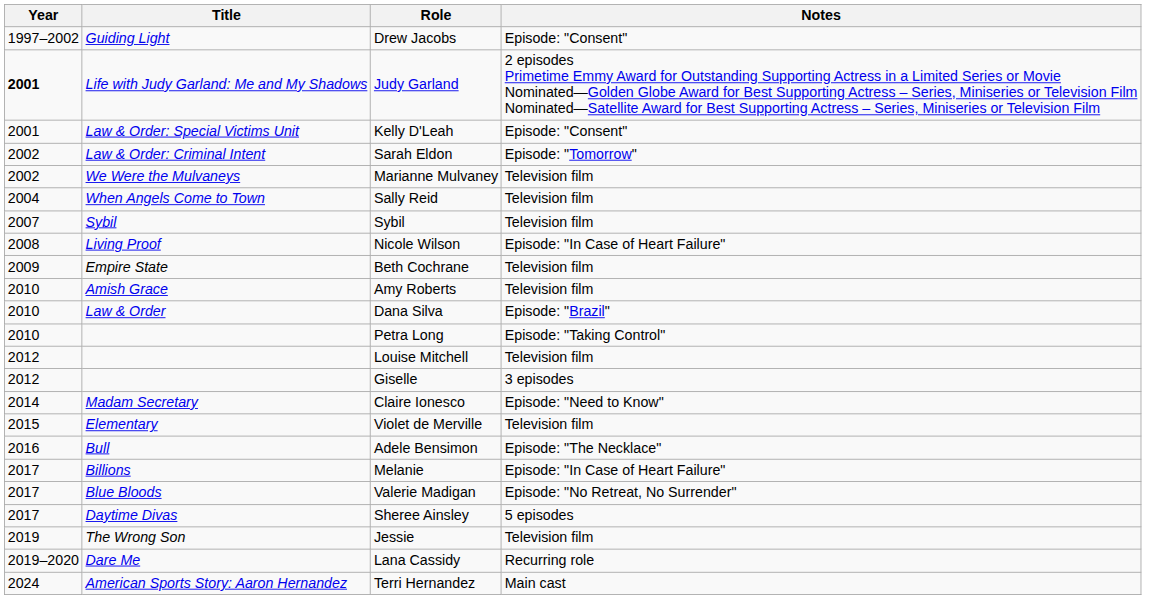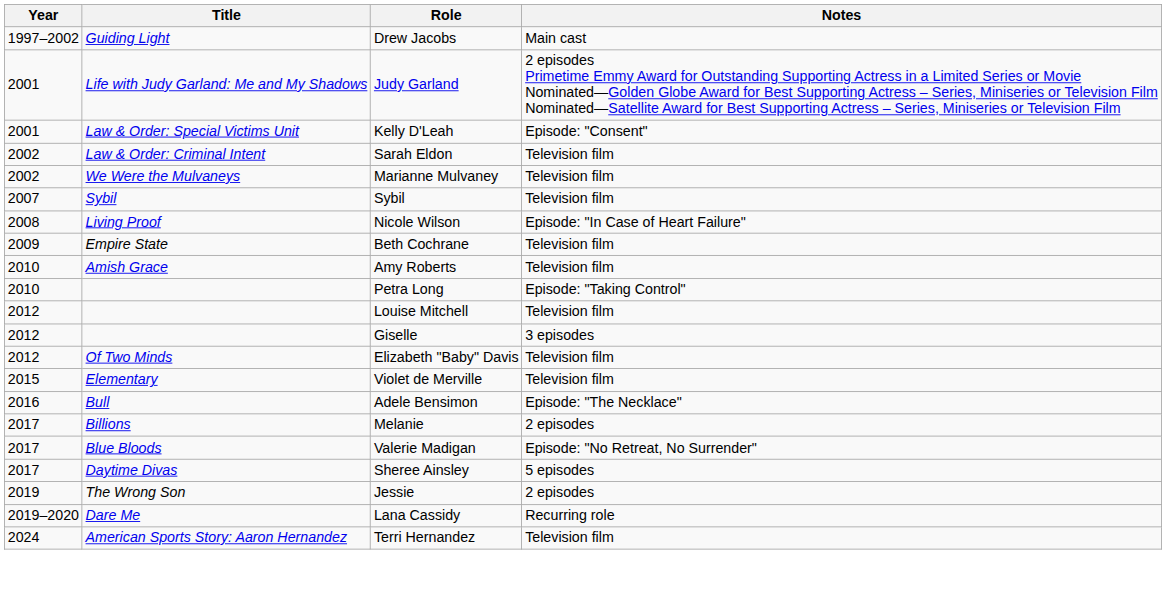Drew Jacobs | Notes: Episode: "Consent" -> Main cast
Judy Garland | Year: bold -> normal
Sarah Eldon | Notes: Episode: "Tomorrow" -> Television film
- row: 2004 | When Angels Come to Town | Sally Reid | Television film
- row: 2010 | Law & Order | Dana Silva | Episode: "Brazil"
+ row: 2012 | Of Two Minds | Elizabeth "Baby" Davis | Television film
- row: 2014 | Madam Secretary | Claire Ionesco | Episode: "Need to Know"
Melanie | Notes: Episode: "In Case of Heart Failure" -> 2 episodes
Jessie | Notes: Television film -> 2 episodes
Terri Hernandez | Notes: Main cast -> Television film
